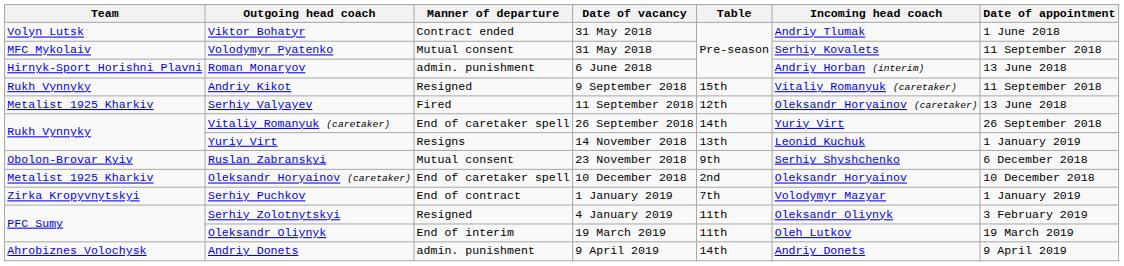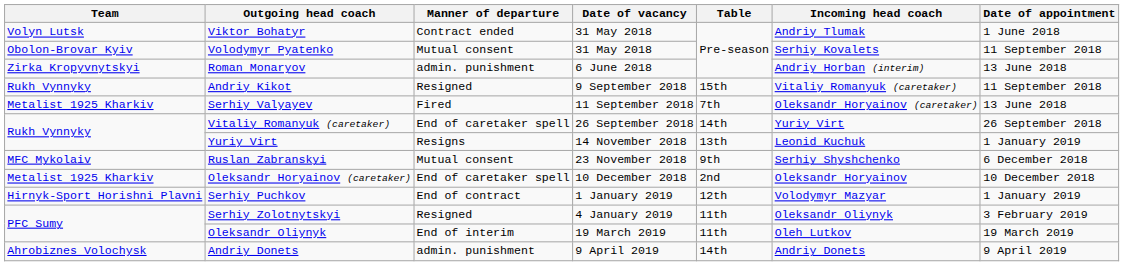Volodymyr Pyatenko | Team: MFC Mykolaiv -> Obolon-Brovar Kyiv
Roman Monaryov | Team: Hirnyk-Sport Horishni Plavni -> Zirka Kropyvnytskyi
Serhiy Valyayev | Table: 12th -> 7th
Ruslan Zabranskyi | Team: Obolon-Brovar Kyiv -> MFC Mykolaiv
Serhiy Puchkov | Team: Zirka Kropyvnytskyi -> Hirnyk-Sport Horishni Plavni
Serhiy Puchkov | Table: 7th -> 12th
